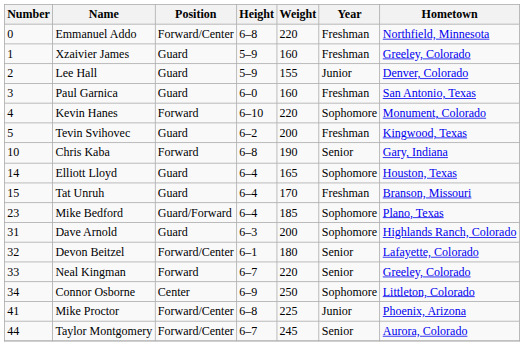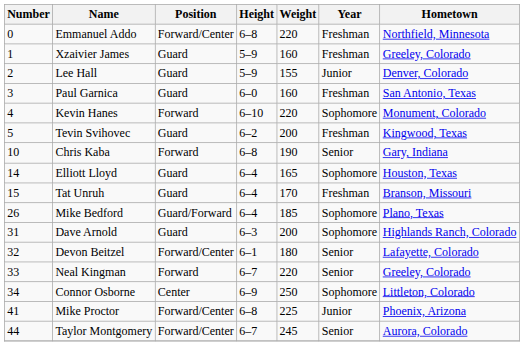Mike Bedford | Number: 23 -> 26
